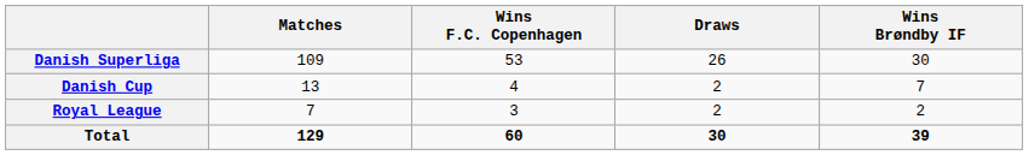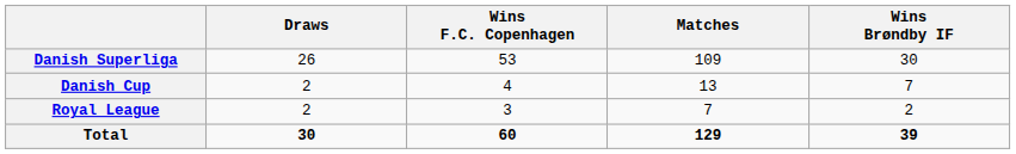columns swapped: Matches <-> Draws
